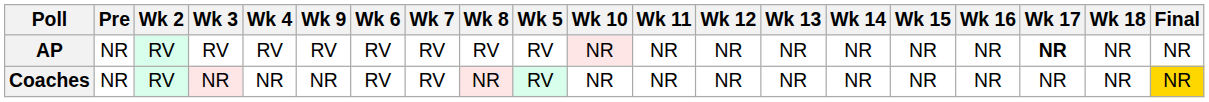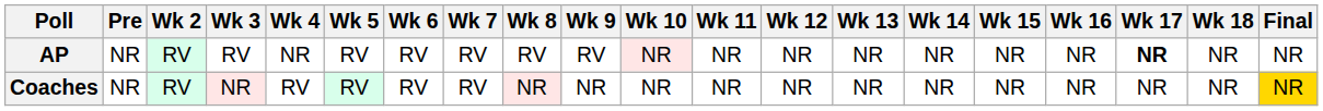columns swapped: Wk 5 <-> Wk 9
AP | Wk 4: RV -> NR
Coaches | Wk 4: NR -> RV
